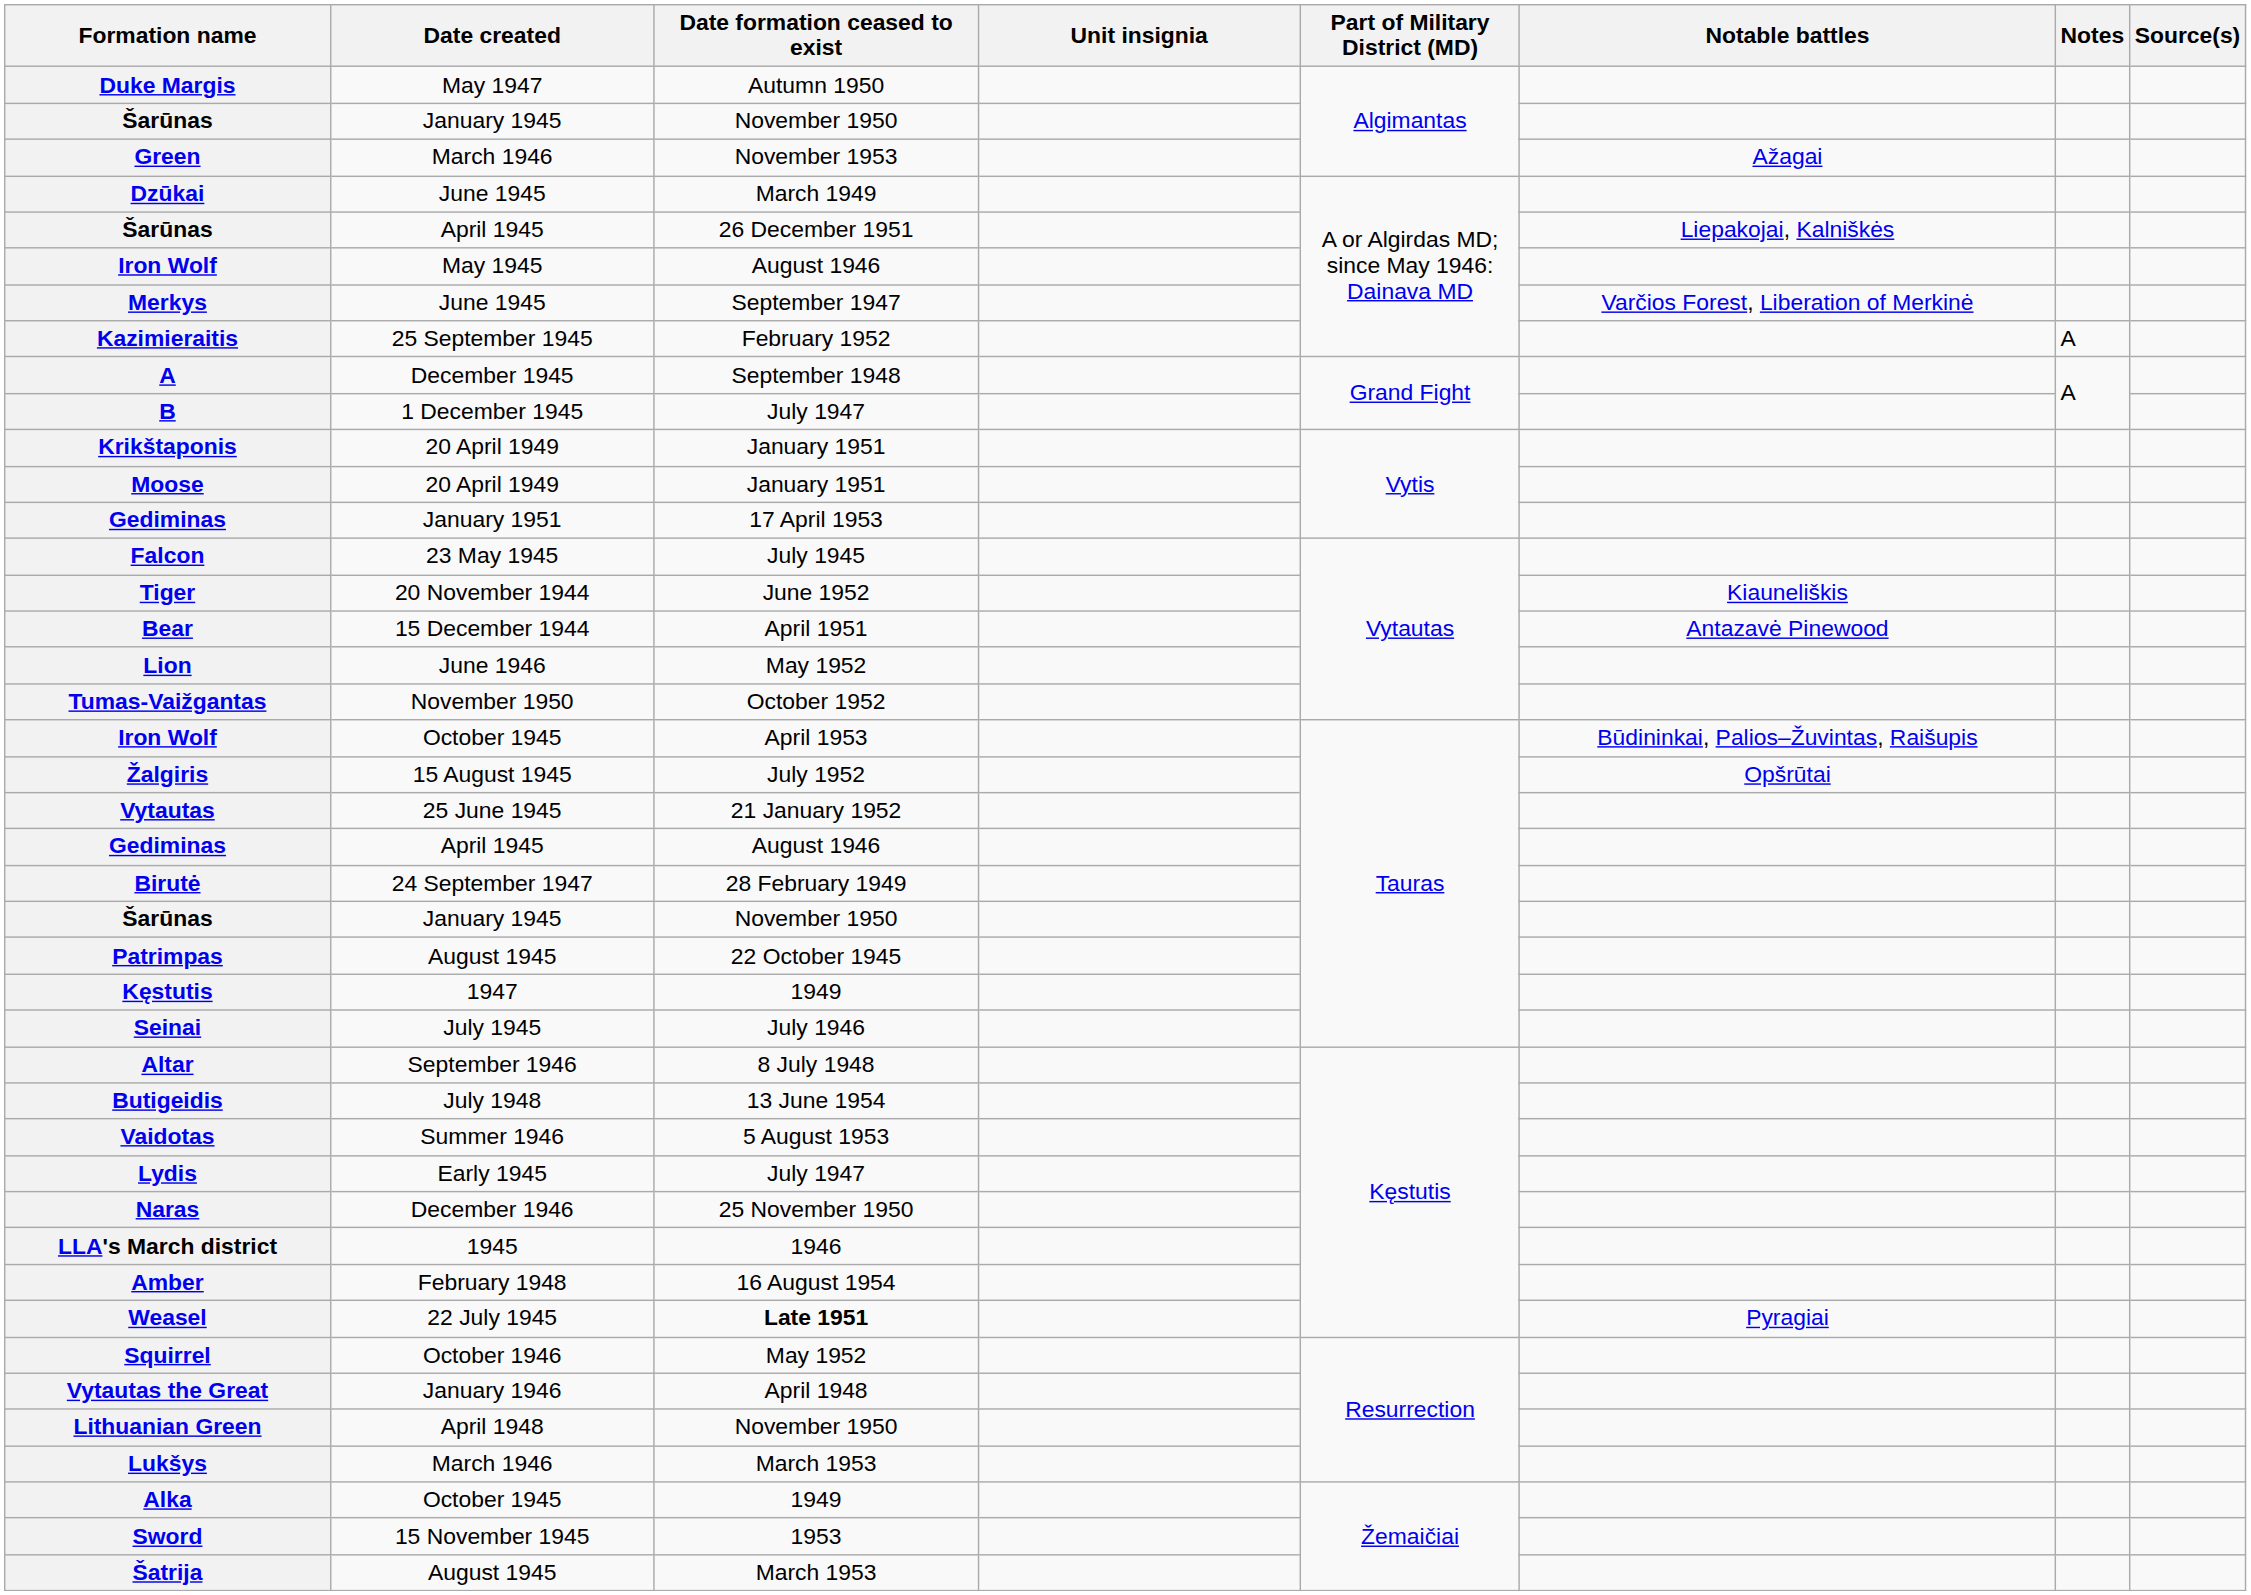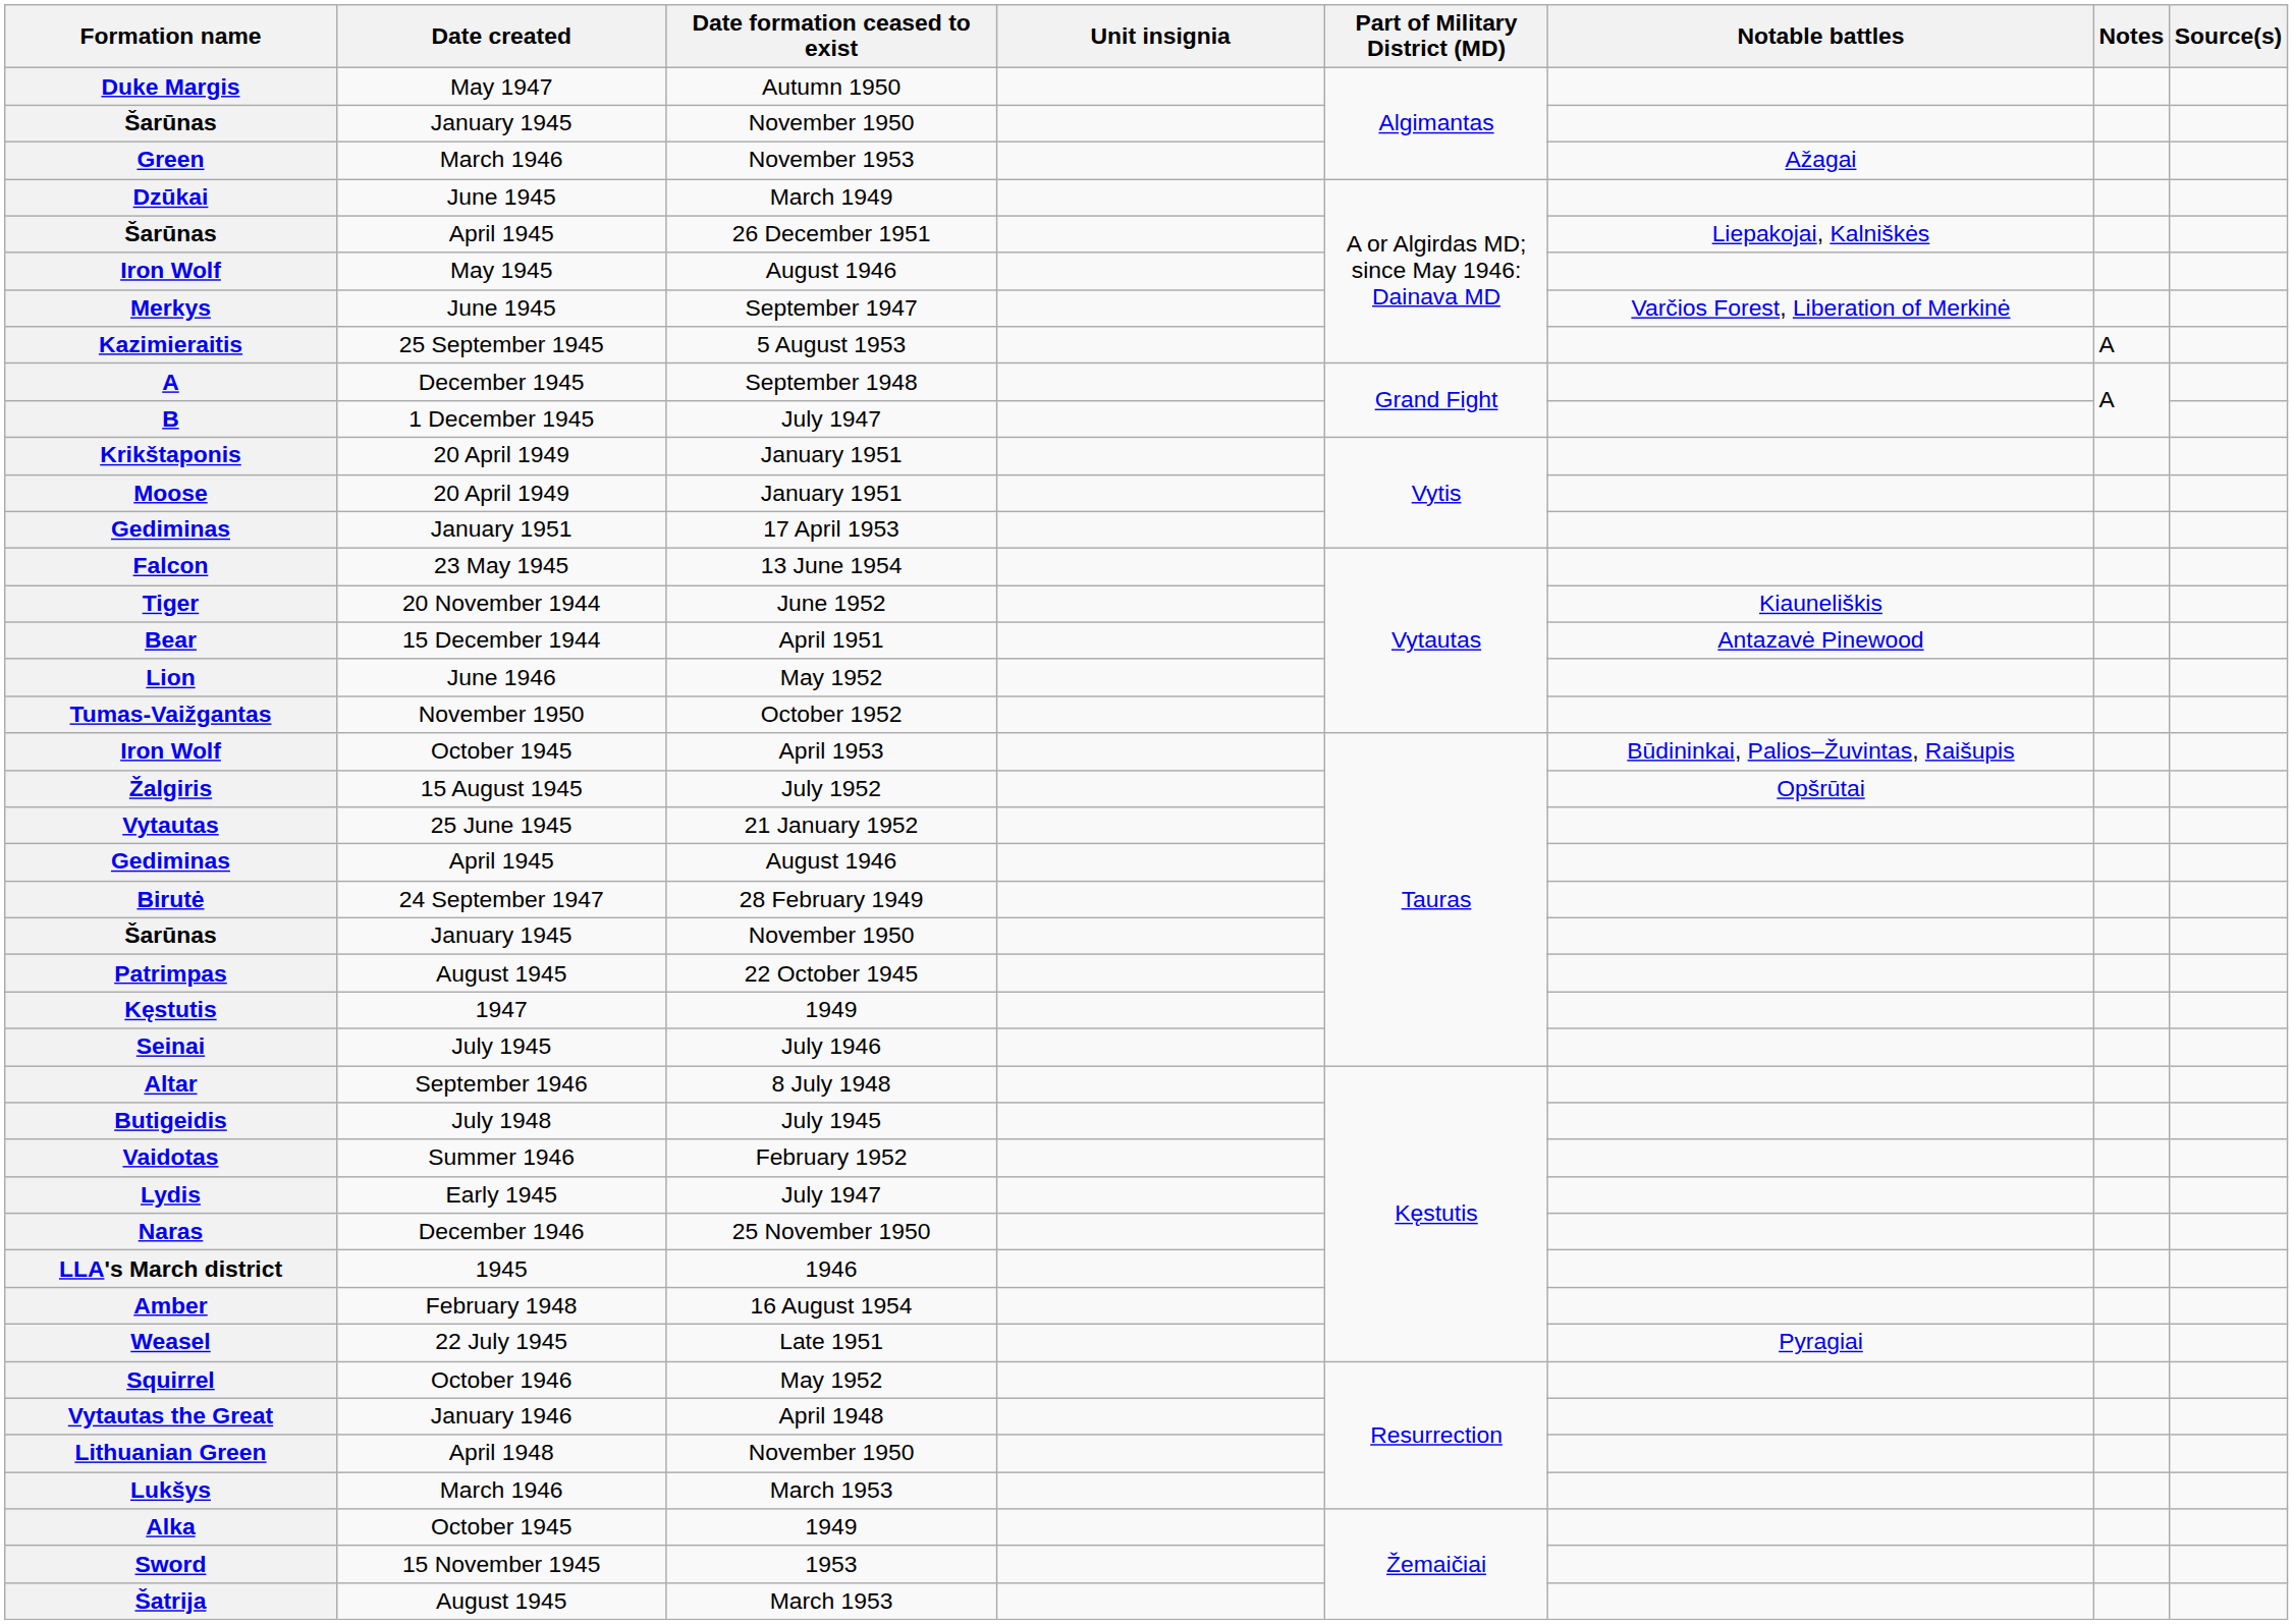Kazimieraitis | Date formation ceased to exist: February 1952 -> 5 August 1953
Falcon | Date formation ceased to exist: July 1945 -> 13 June 1954
Butigeidis | Date formation ceased to exist: 13 June 1954 -> July 1945
Vaidotas | Date formation ceased to exist: 5 August 1953 -> February 1952
Weasel | Date formation ceased to exist: bold -> normal
